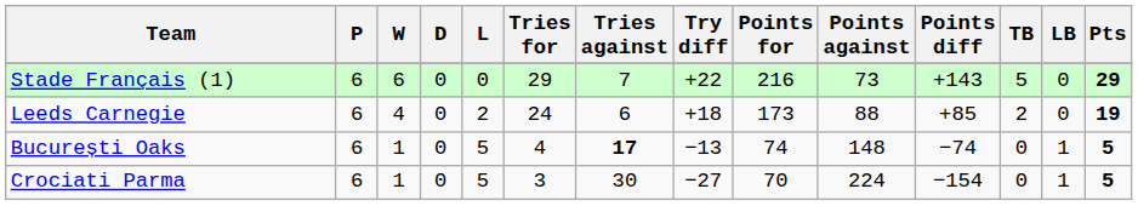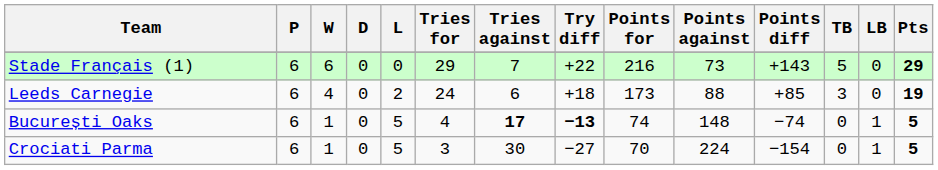Leeds Carnegie | TB: 2 -> 3
București Oaks | Try diff: normal -> bold
